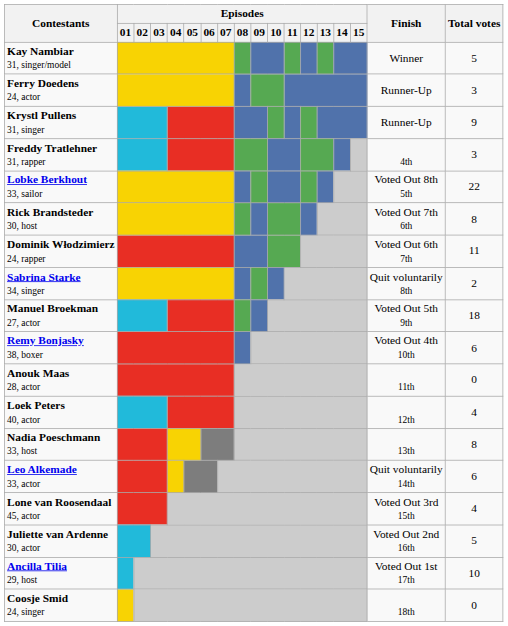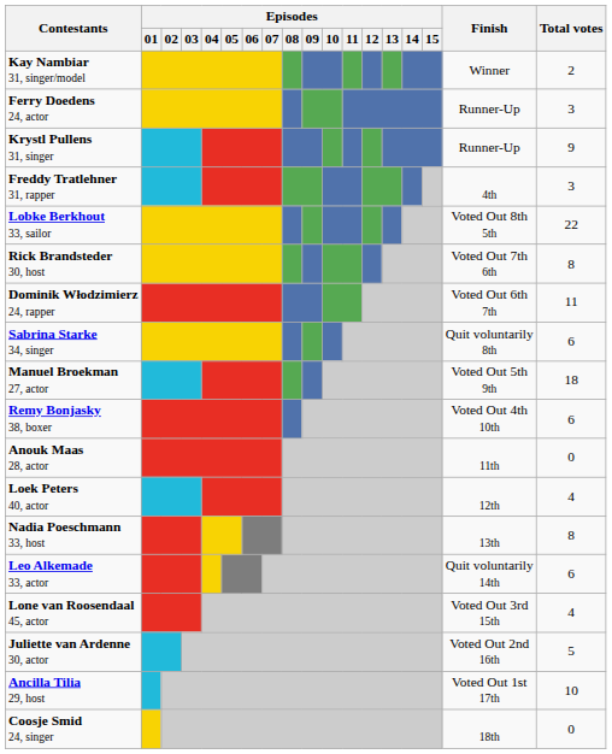Kay Nambiar 31, singer/model | Total votes: 5 -> 2
Sabrina Starke 34, singer | Total votes: 2 -> 6
